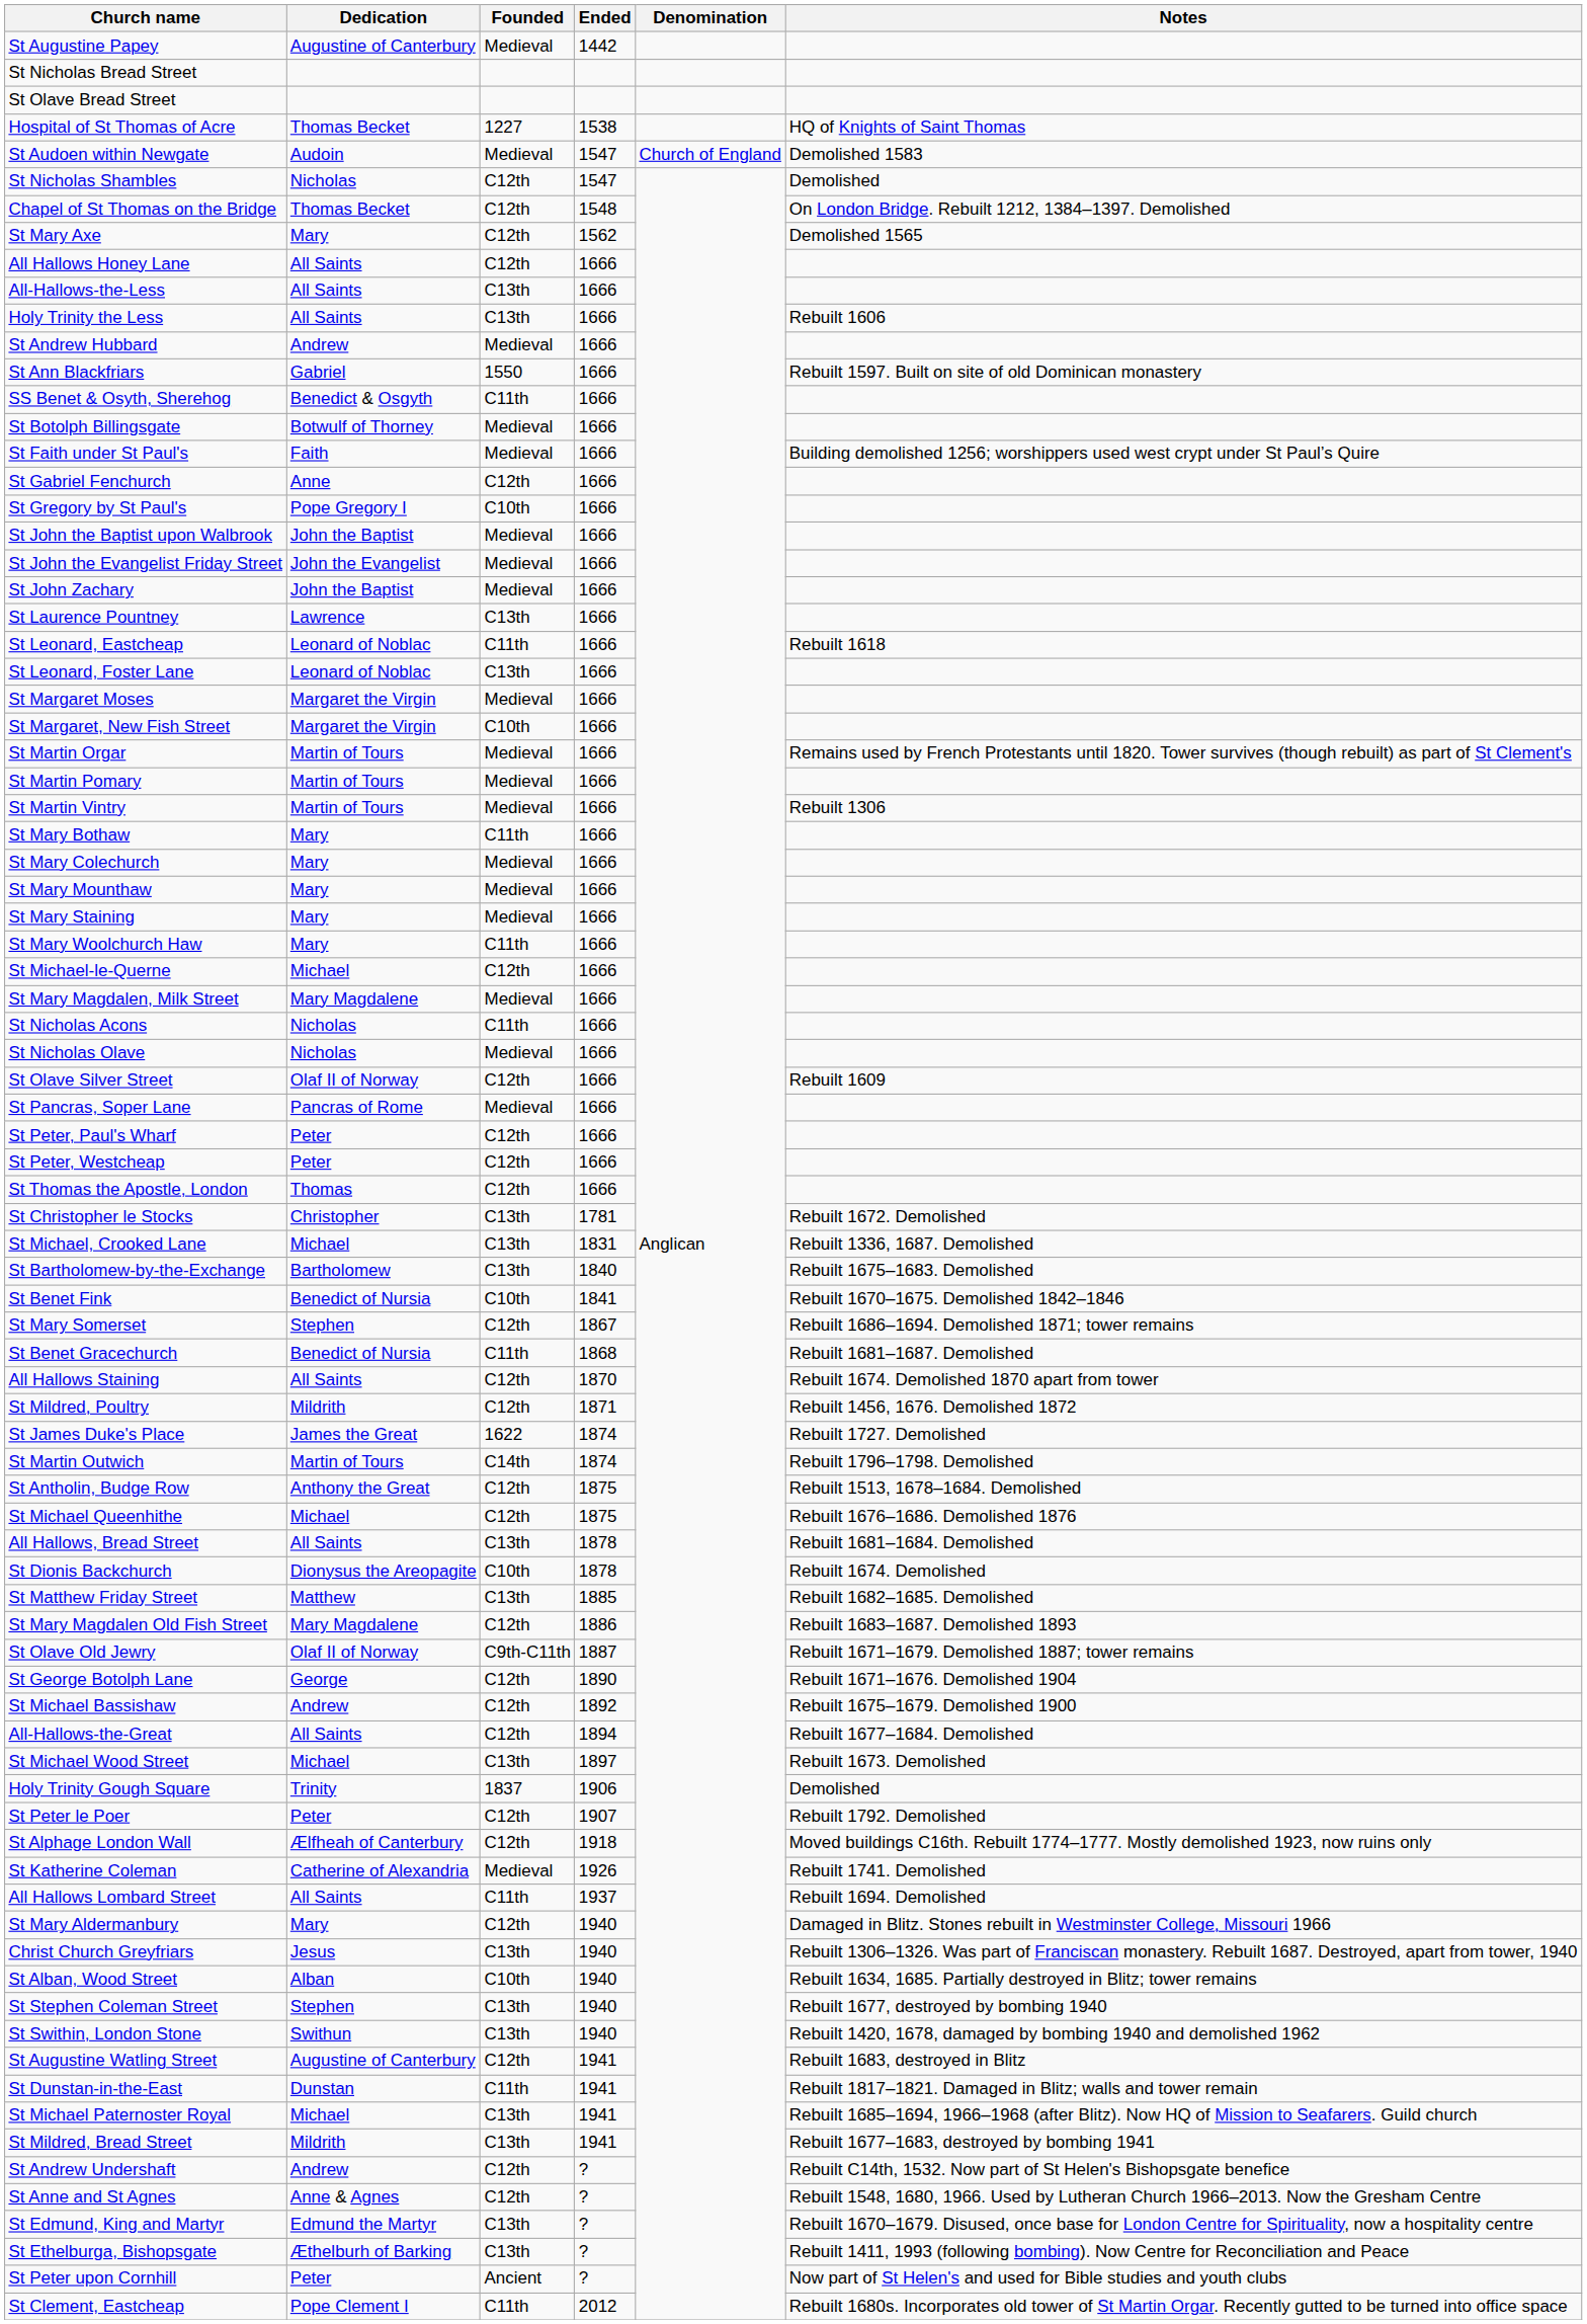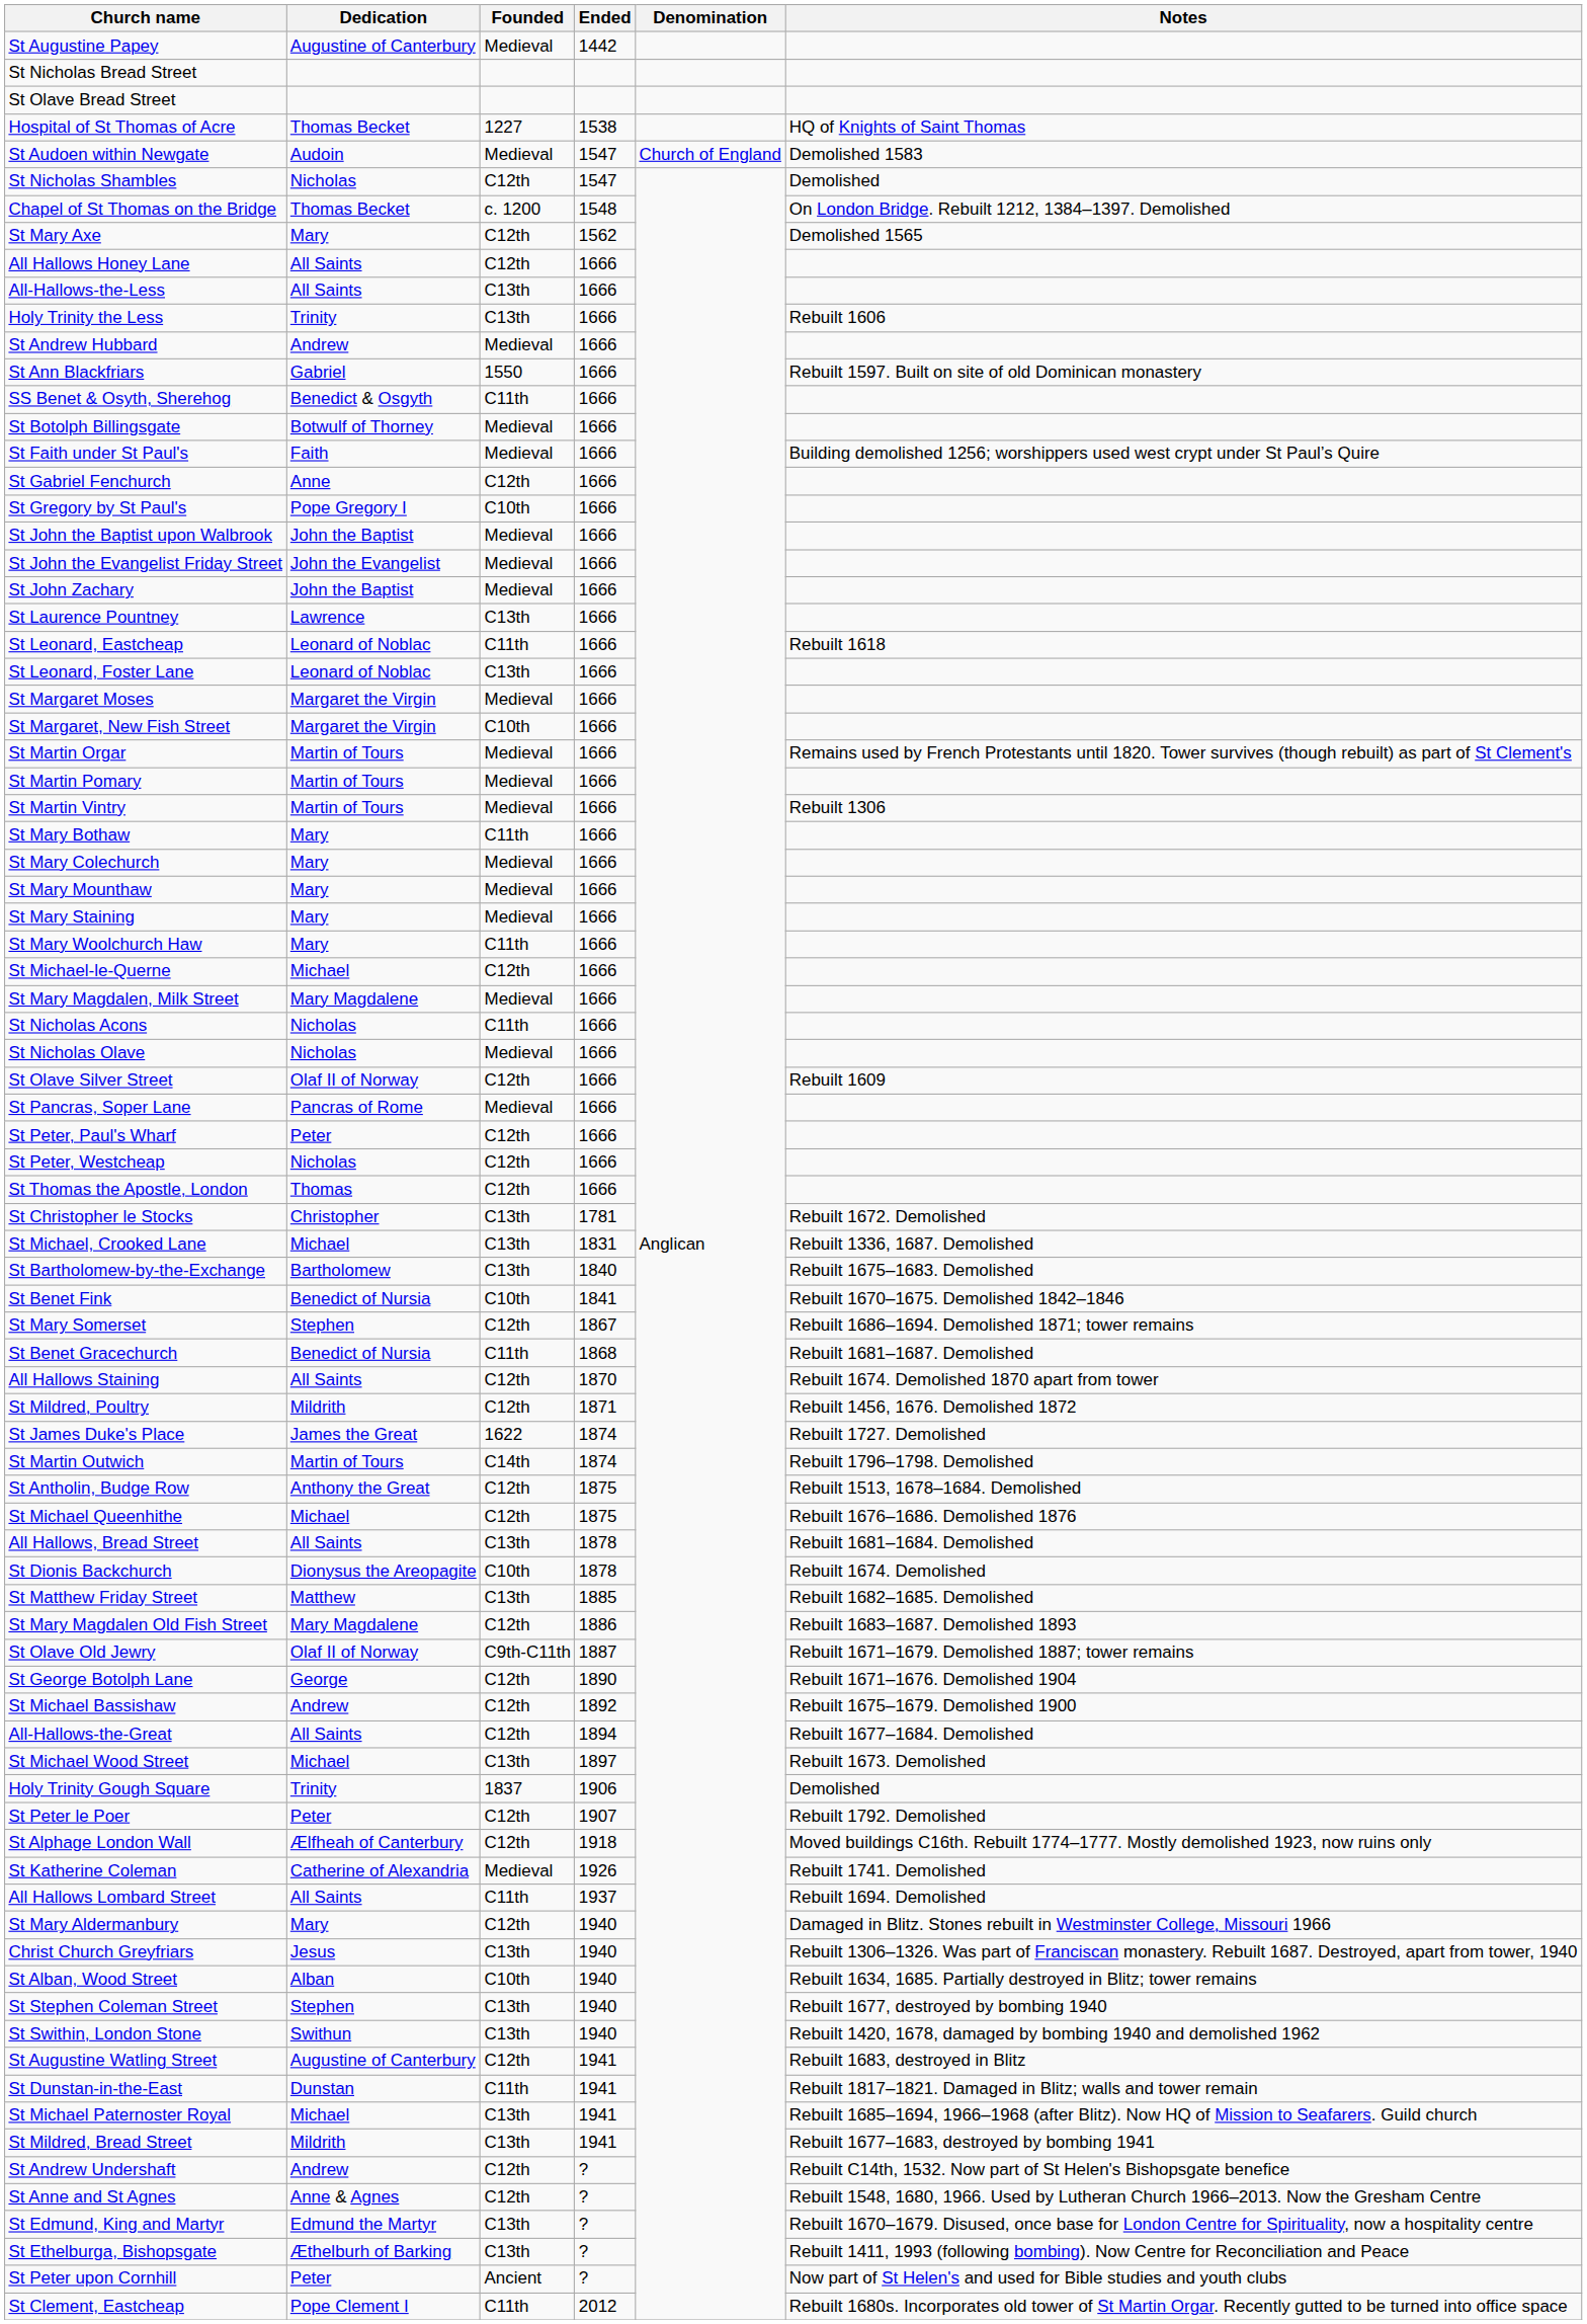Chapel of St Thomas on the Bridge | Founded: C12th -> c. 1200
Holy Trinity the Less | Dedication: All Saints -> Trinity
St Peter, Westcheap | Dedication: Peter -> Nicholas
